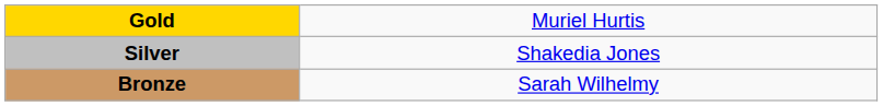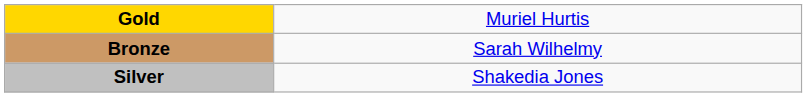rows swapped: Silver <-> Bronze
